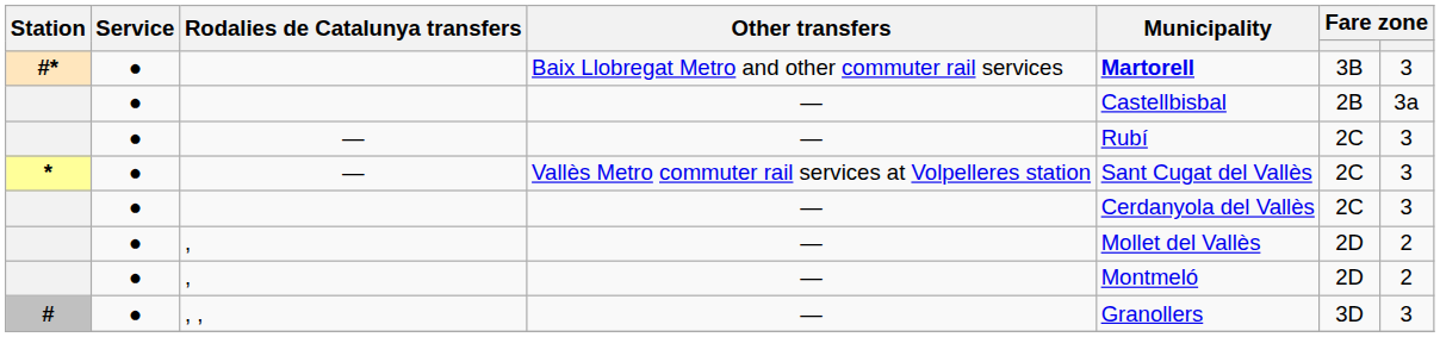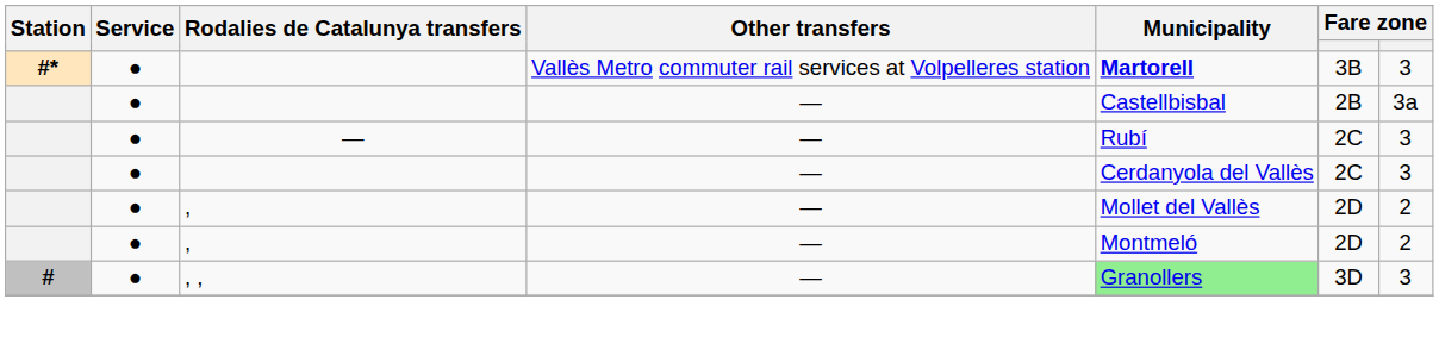#* | Other transfers: Baix Llobregat Metro and other commuter rail services -> Vallès Metro commuter rail services at Volpelleres station
- row: * | ● | — | Vallès Metro commuter rail services at Volpelleres station | Sant Cugat del Vallès | 2C | 3
# | Municipality: no background -> lightgreen background
